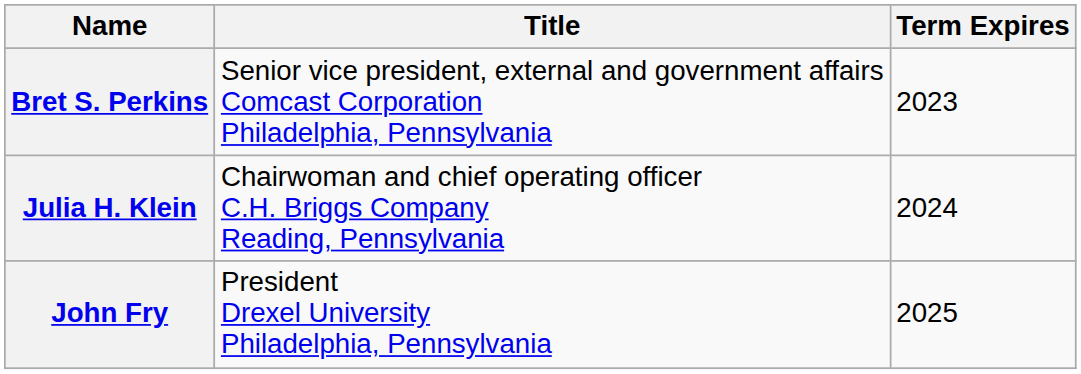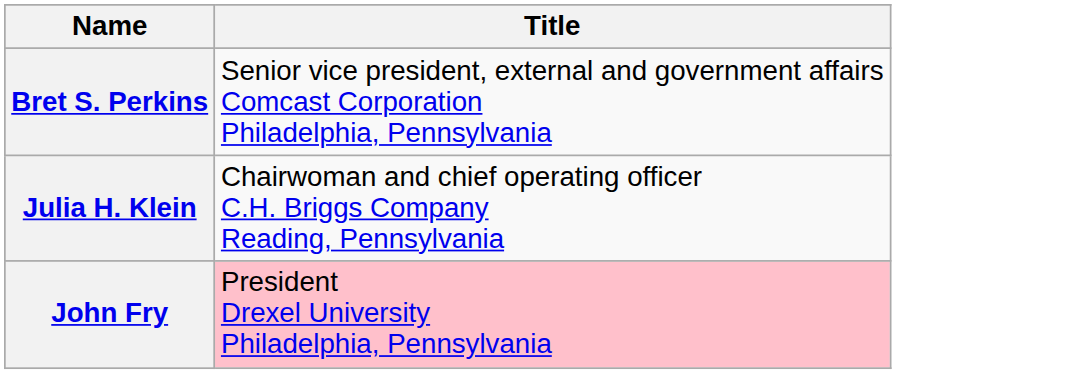- column: Term Expires | 2023 | 2024 | 2025
John Fry | Title: no background -> pink background
